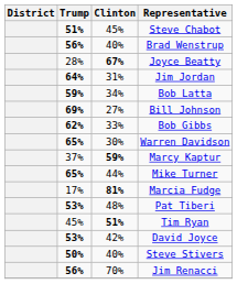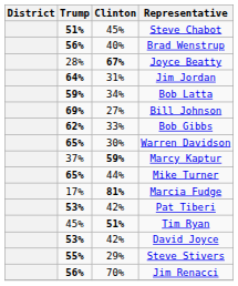Pat Tiberi | Clinton: 48% -> 42%
Steve Stivers | Trump: 50% -> 55%
Steve Stivers | Clinton: 40% -> 29%
